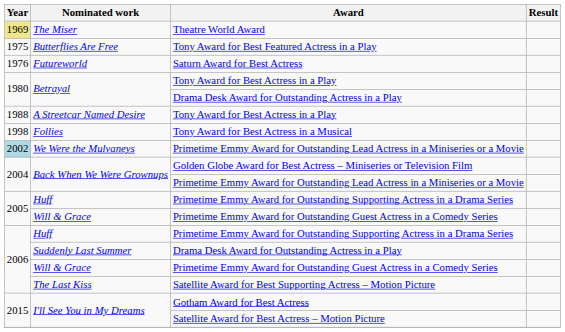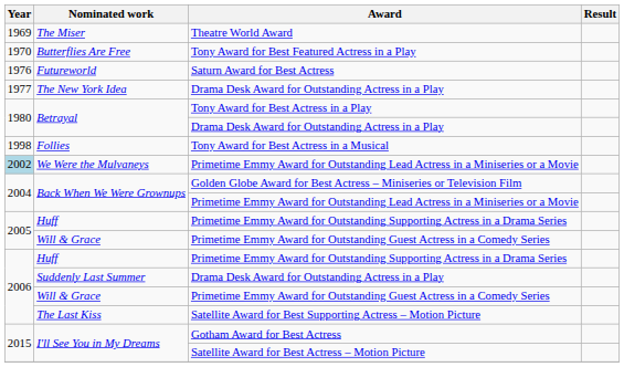The Miser | Year: khaki background -> no background
Butterflies Are Free | Year: 1975 -> 1970
+ row: 1977 | The New York Idea | Drama Desk Award for Outstanding Actress in a Play
- row: 1988 | A Streetcar Named Desire | Tony Award for Best Actress in a Play
